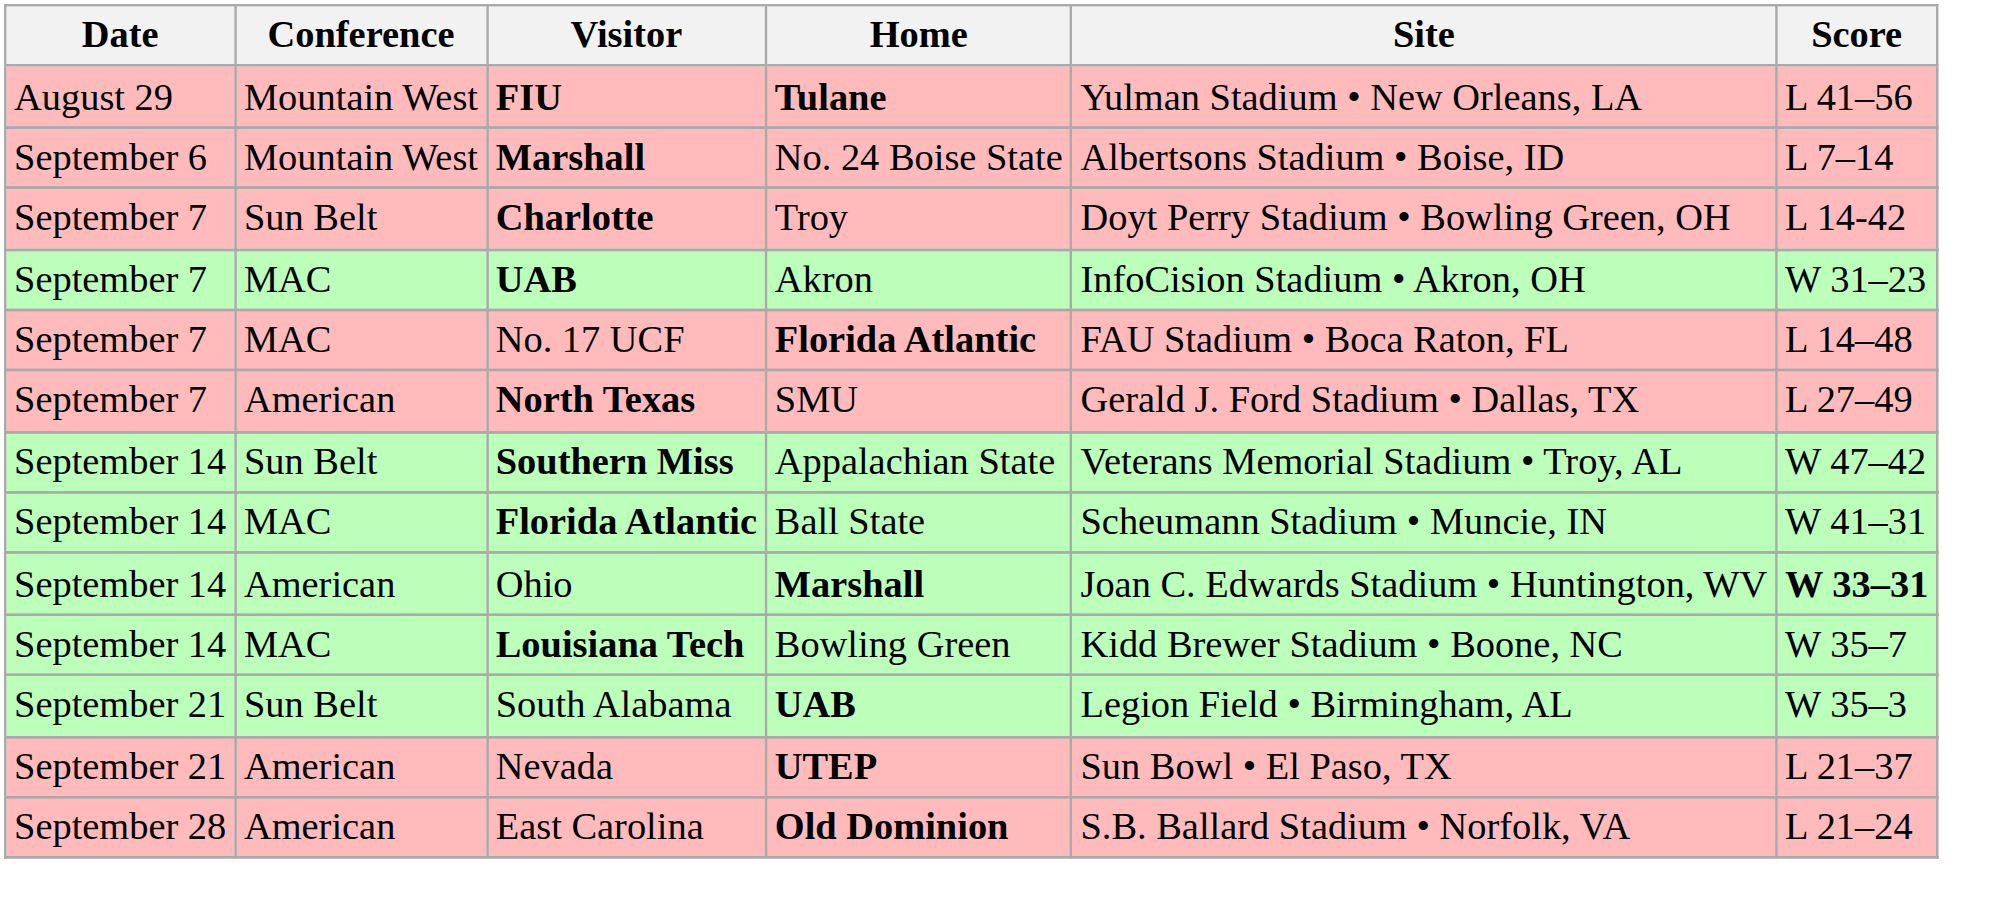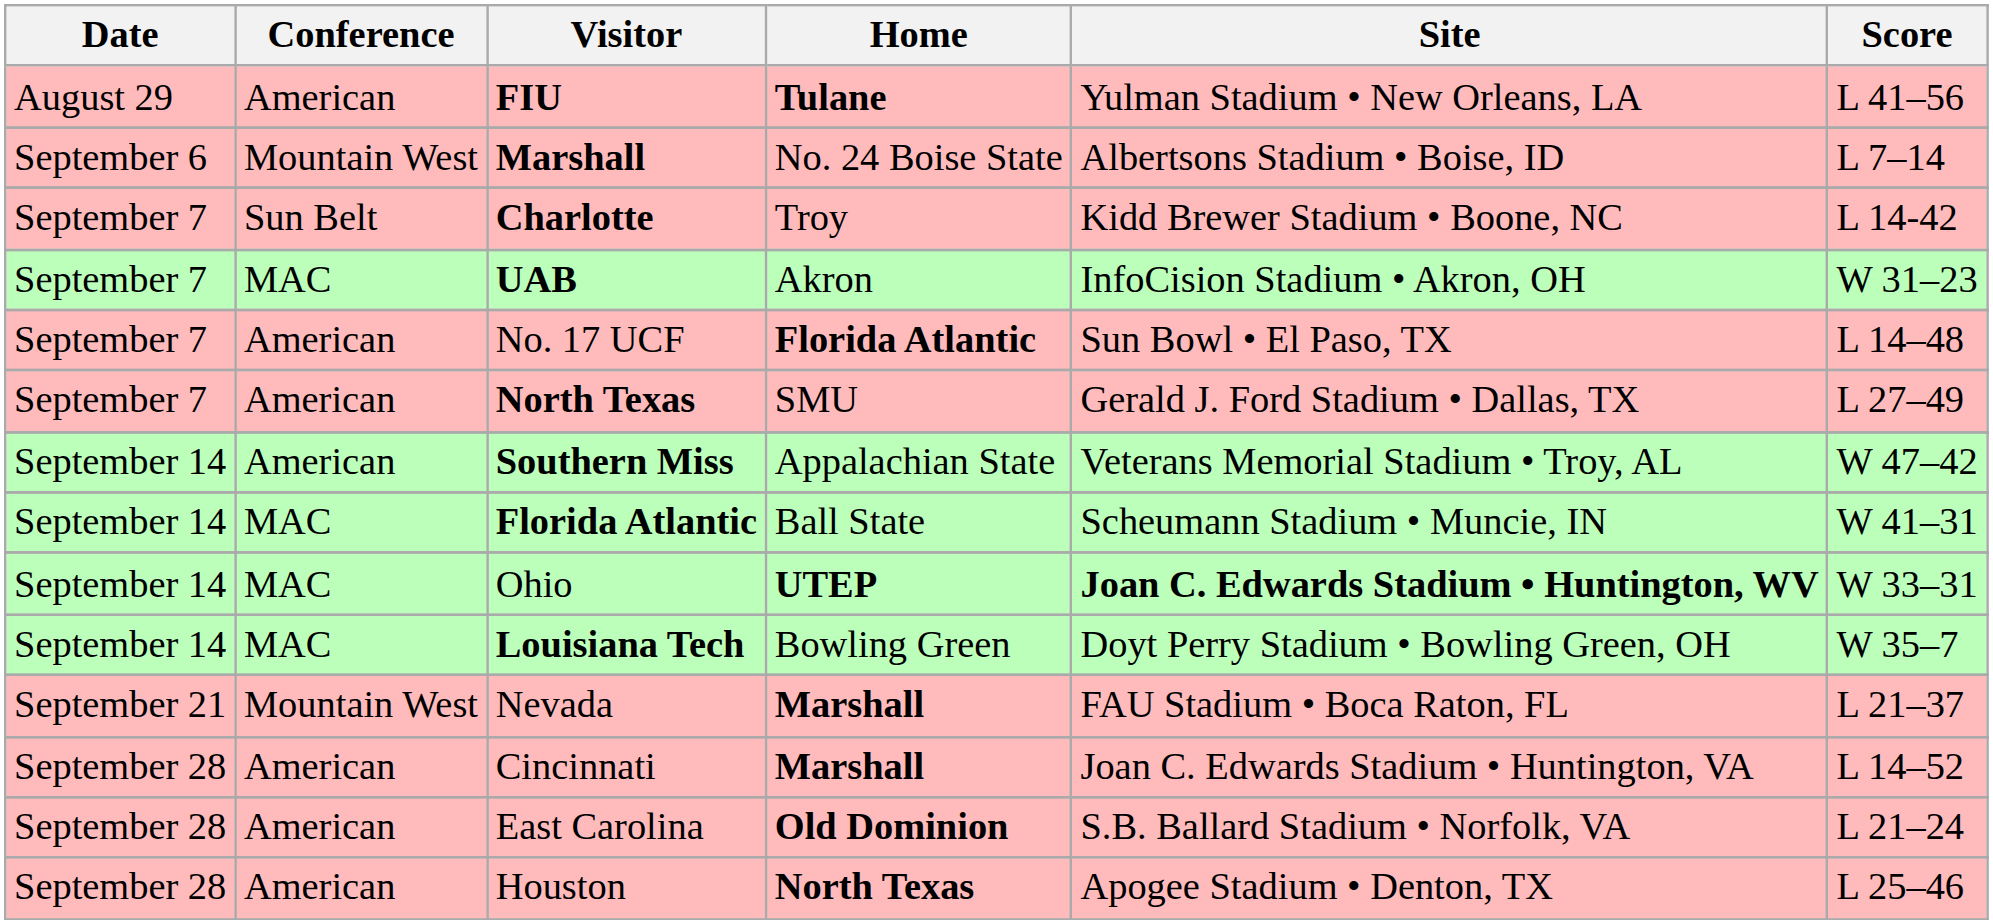FIU | Conference: Mountain West -> American
Charlotte | Site: Doyt Perry Stadium • Bowling Green, OH -> Kidd Brewer Stadium • Boone, NC
No. 17 UCF | Conference: MAC -> American
No. 17 UCF | Site: FAU Stadium • Boca Raton, FL -> Sun Bowl • El Paso, TX
Southern Miss | Conference: Sun Belt -> American
Ohio | Conference: American -> MAC
Ohio | Home: Marshall -> UTEP
Ohio | Site: normal -> bold
Ohio | Score: bold -> normal
Louisiana Tech | Site: Kidd Brewer Stadium • Boone, NC -> Doyt Perry Stadium • Bowling Green, OH
- row: September 21 | Sun Belt | South Alabama | UAB | Legion Field • Birmingham, AL | W 35–3
Nevada | Conference: American -> Mountain West
Nevada | Home: UTEP -> Marshall
Nevada | Site: Sun Bowl • El Paso, TX -> FAU Stadium • Boca Raton, FL
+ row: September 28 | American | Cincinnati | Marshall | Joan C. Edwards Stadium • Huntington, VA | L 14–52
+ row: September 28 | American | Houston | North Texas | Apogee Stadium • Denton, TX | L 25–46
